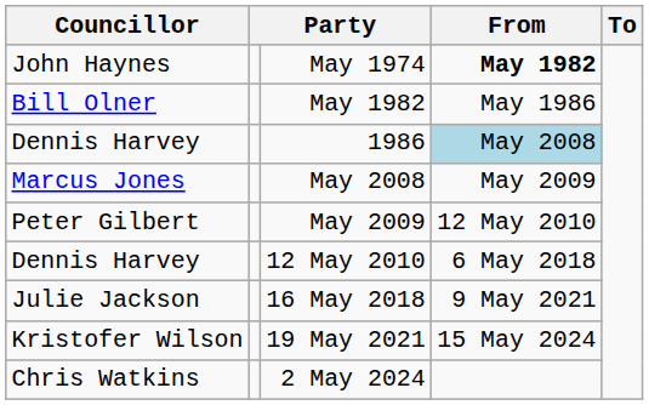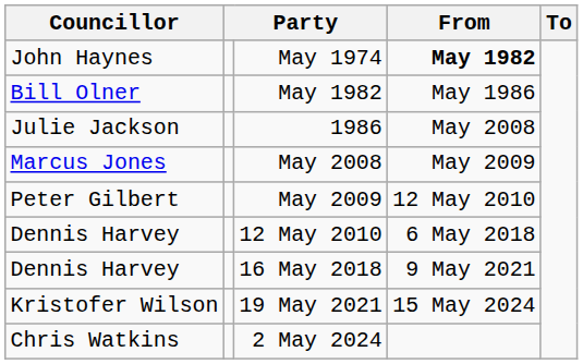1986 | Councillor: Dennis Harvey -> Julie Jackson
1986 | From: lightblue background -> no background
16 May 2018 | Councillor: Julie Jackson -> Dennis Harvey
